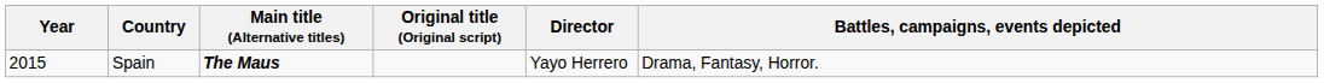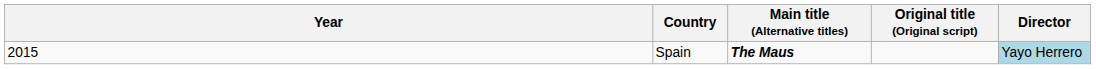- column: Battles, campaigns, events depicted | Drama, Fantasy, Horror.
Spain | Director: no background -> lightblue background
